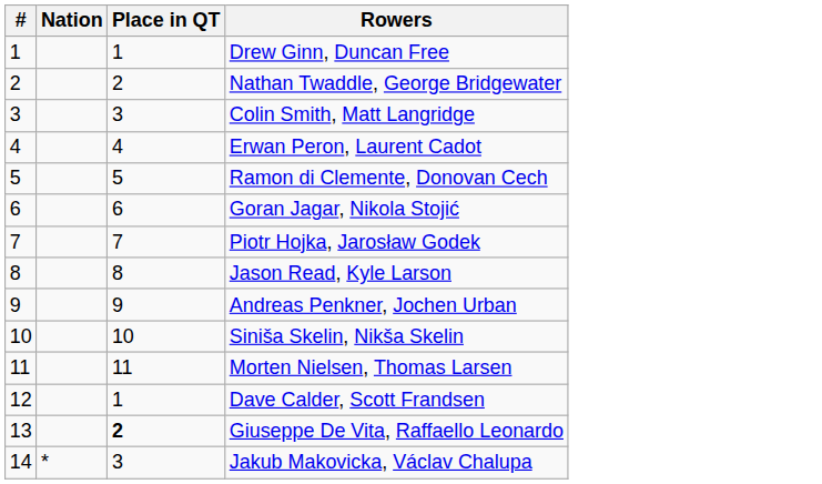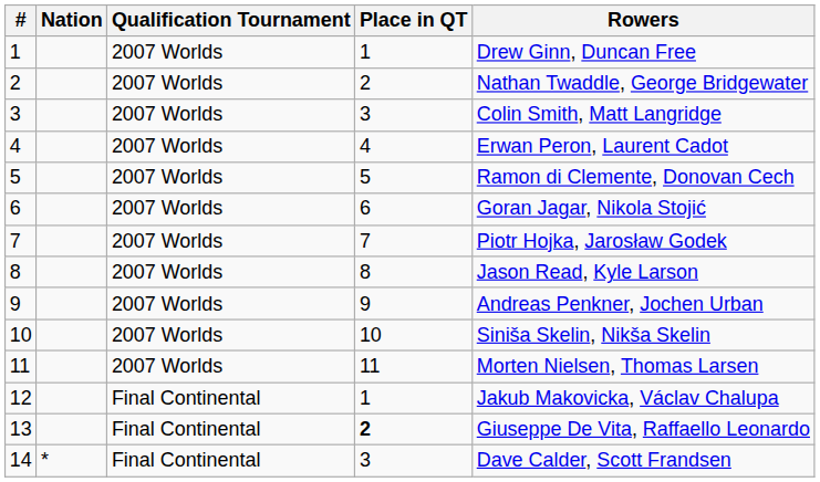+ column: Qualification Tournament | 2007 Worlds | 2007 Worlds | 2007 Worlds | 2007 Worlds | 2007 Worlds | 2007 Worlds | 2007 Worlds | 2007 Worlds | 2007 Worlds | 2007 Worlds | 2007 Worlds | Final Continental | Final Continental | Final Continental
12 | Rowers: Dave Calder, Scott Frandsen -> Jakub Makovicka, Václav Chalupa
14 | Rowers: Jakub Makovicka, Václav Chalupa -> Dave Calder, Scott Frandsen
